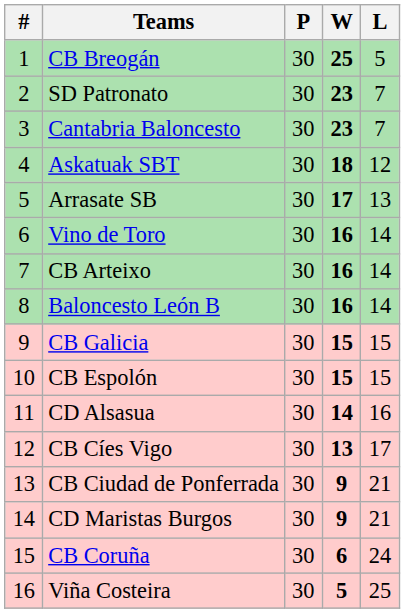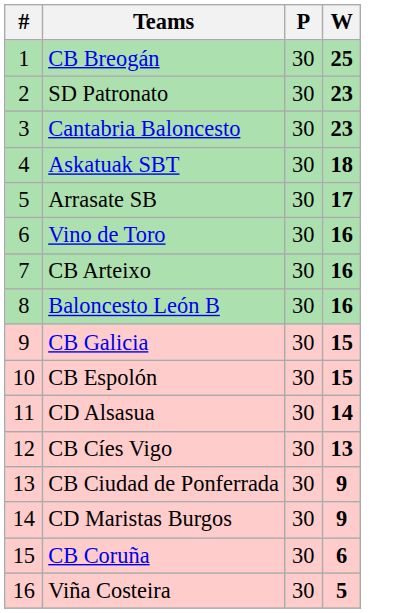- column: L | 5 | 7 | 7 | 12 | 13 | 14 | 14 | 14 | 15 | 15 | 16 | 17 | 21 | 21 | 24 | 25
